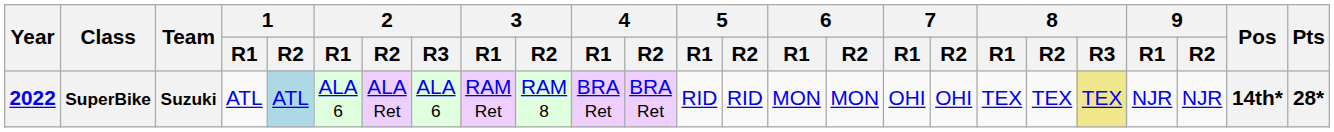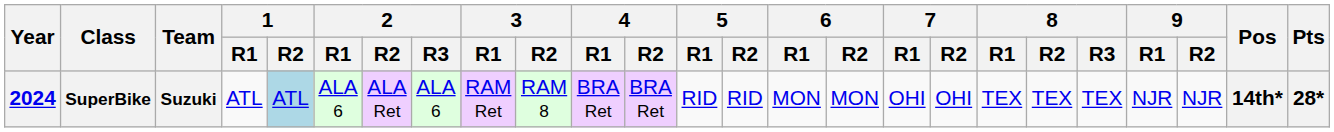SuperBike | Year: 2022 -> 2024
SuperBike | 8 / R3: khaki background -> no background
